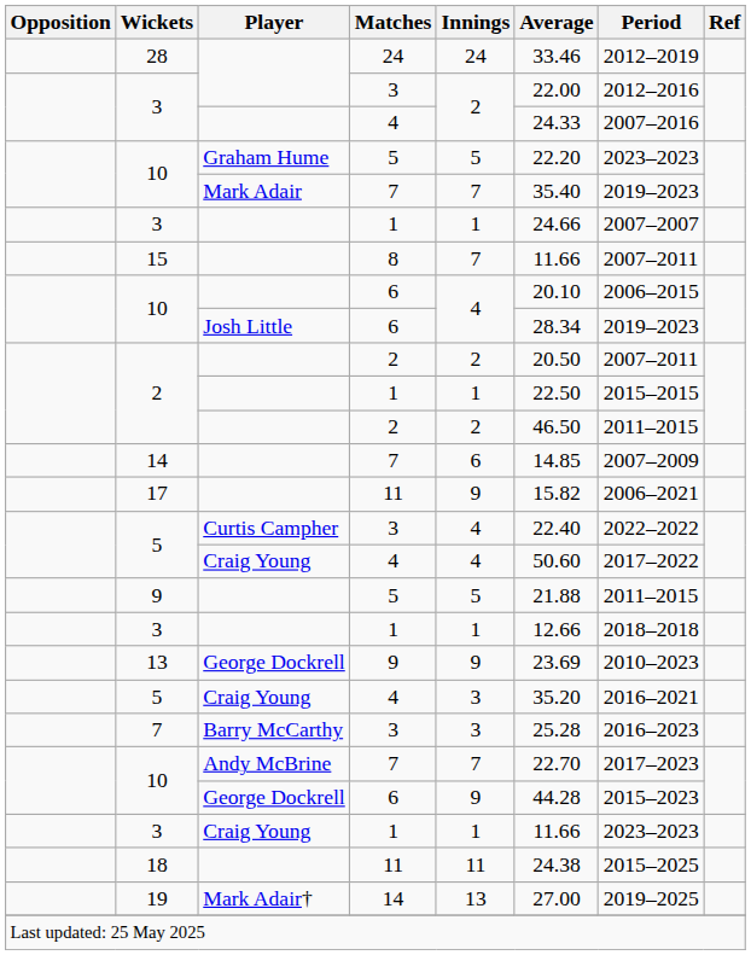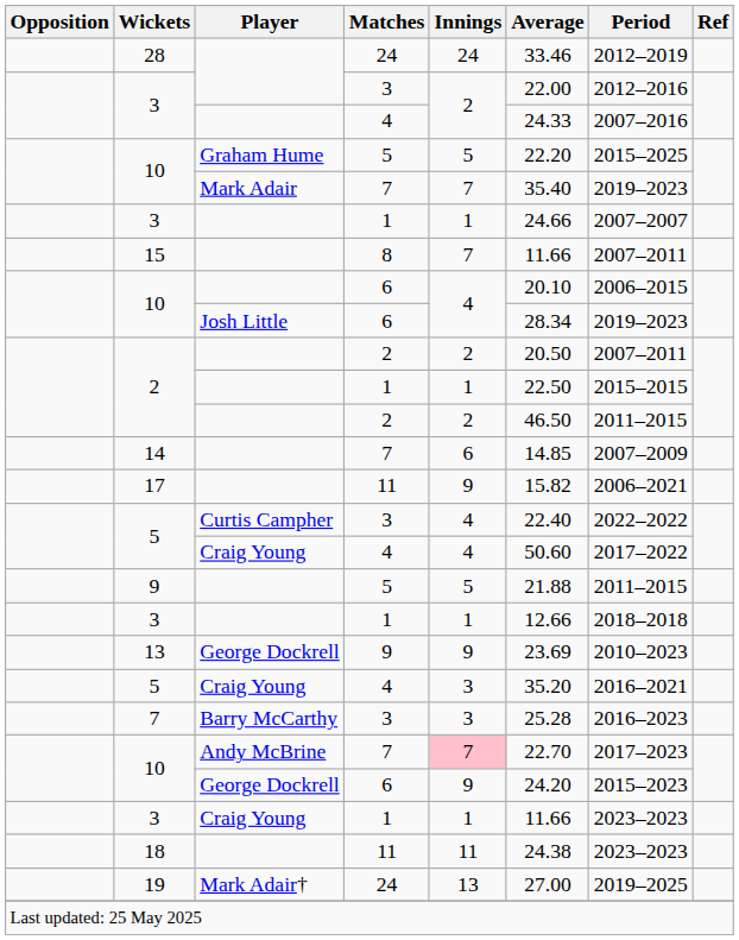10 / Graham Hume | Period: 2023–2023 -> 2015–2025
10 / Andy McBrine | Innings: no background -> pink background
10 / George Dockrell | Average: 44.28 -> 24.20
18 | Period: 2015–2025 -> 2023–2023
19 | Matches: 14 -> 24
